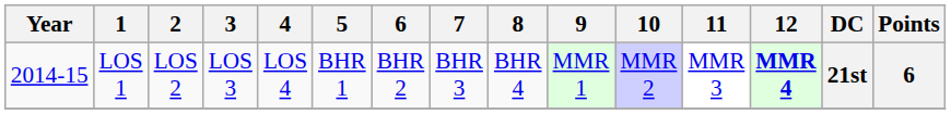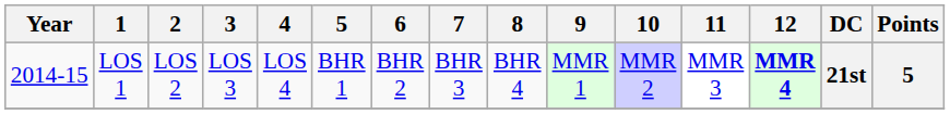LOS 1 | Points: 6 -> 5
